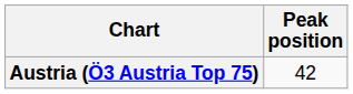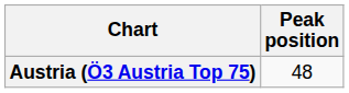Austria (Ö3 Austria Top 75) | Peak position: 42 -> 48
